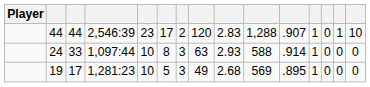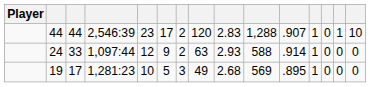24 | column 5: 10 -> 12
24 | column 6: 8 -> 9
24 | column 7: 3 -> 2
